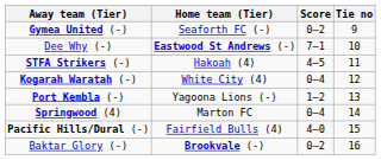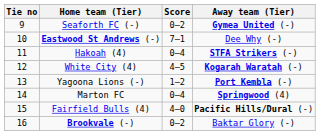columns swapped: Tie no <-> Away team (Tier)
Hakoah (4) | Score: 4–5 -> 0–4
White City (4) | Score: 0–4 -> 4–5
